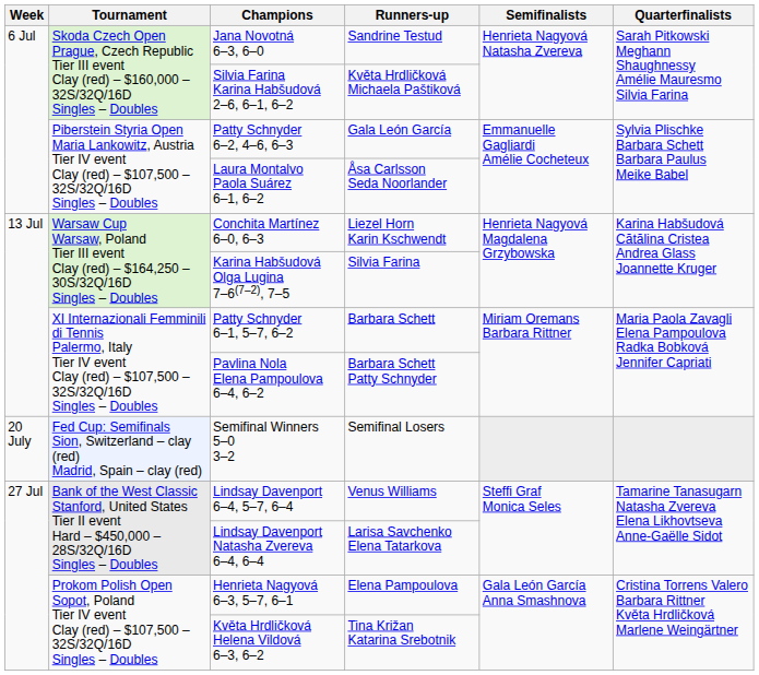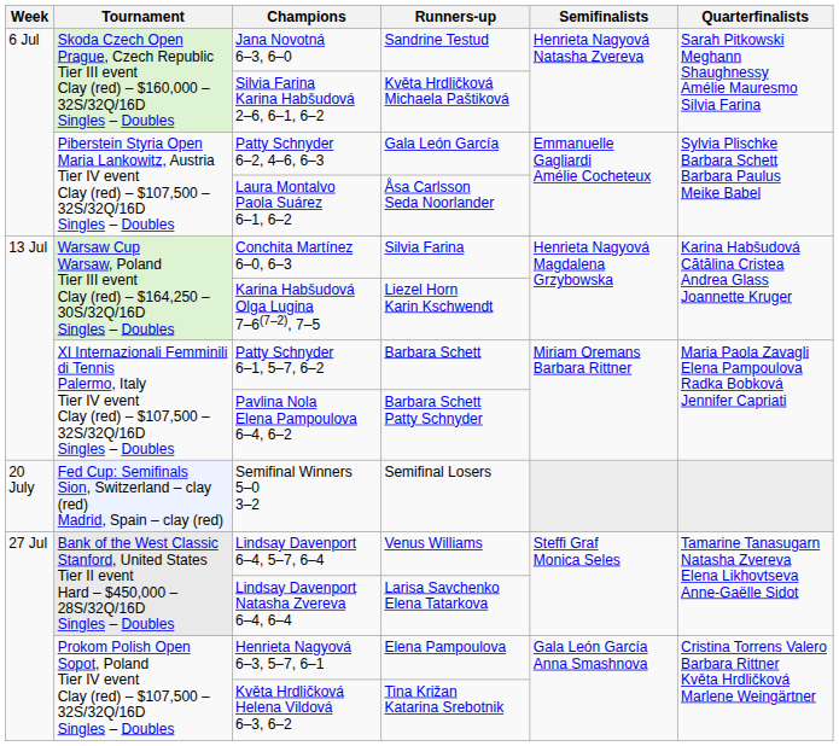Conchita Martínez 6–0, 6–3 | Runners-up: Liezel Horn Karin Kschwendt -> Silvia Farina
Karina Habšudová Olga Lugina 7–6(7–2), 7–5 | Runners-up: Silvia Farina -> Liezel Horn Karin Kschwendt
